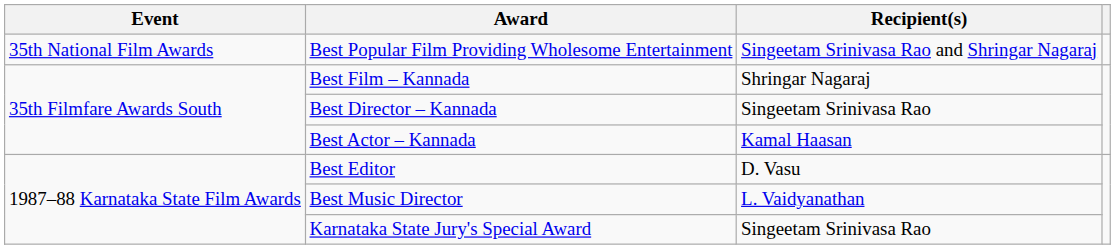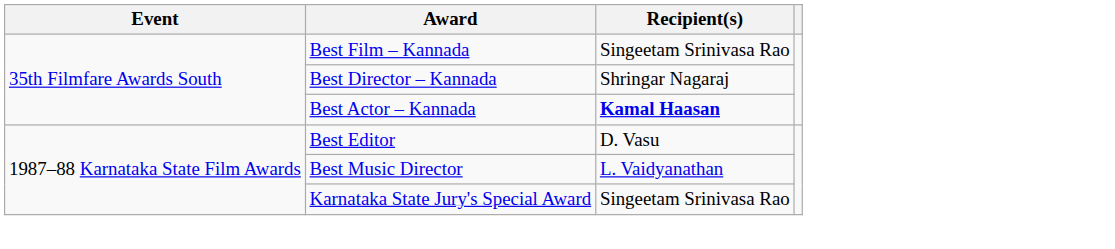- row: 35th National Film Awards | Best Popular Film Providing Wholesome Entertainment | Singeetam Srinivasa Rao and Shringar Nagaraj
Best Film – Kannada | Recipient(s): Shringar Nagaraj -> Singeetam Srinivasa Rao
Best Director – Kannada | Recipient(s): Singeetam Srinivasa Rao -> Shringar Nagaraj
Best Actor – Kannada | Recipient(s): normal -> bold
